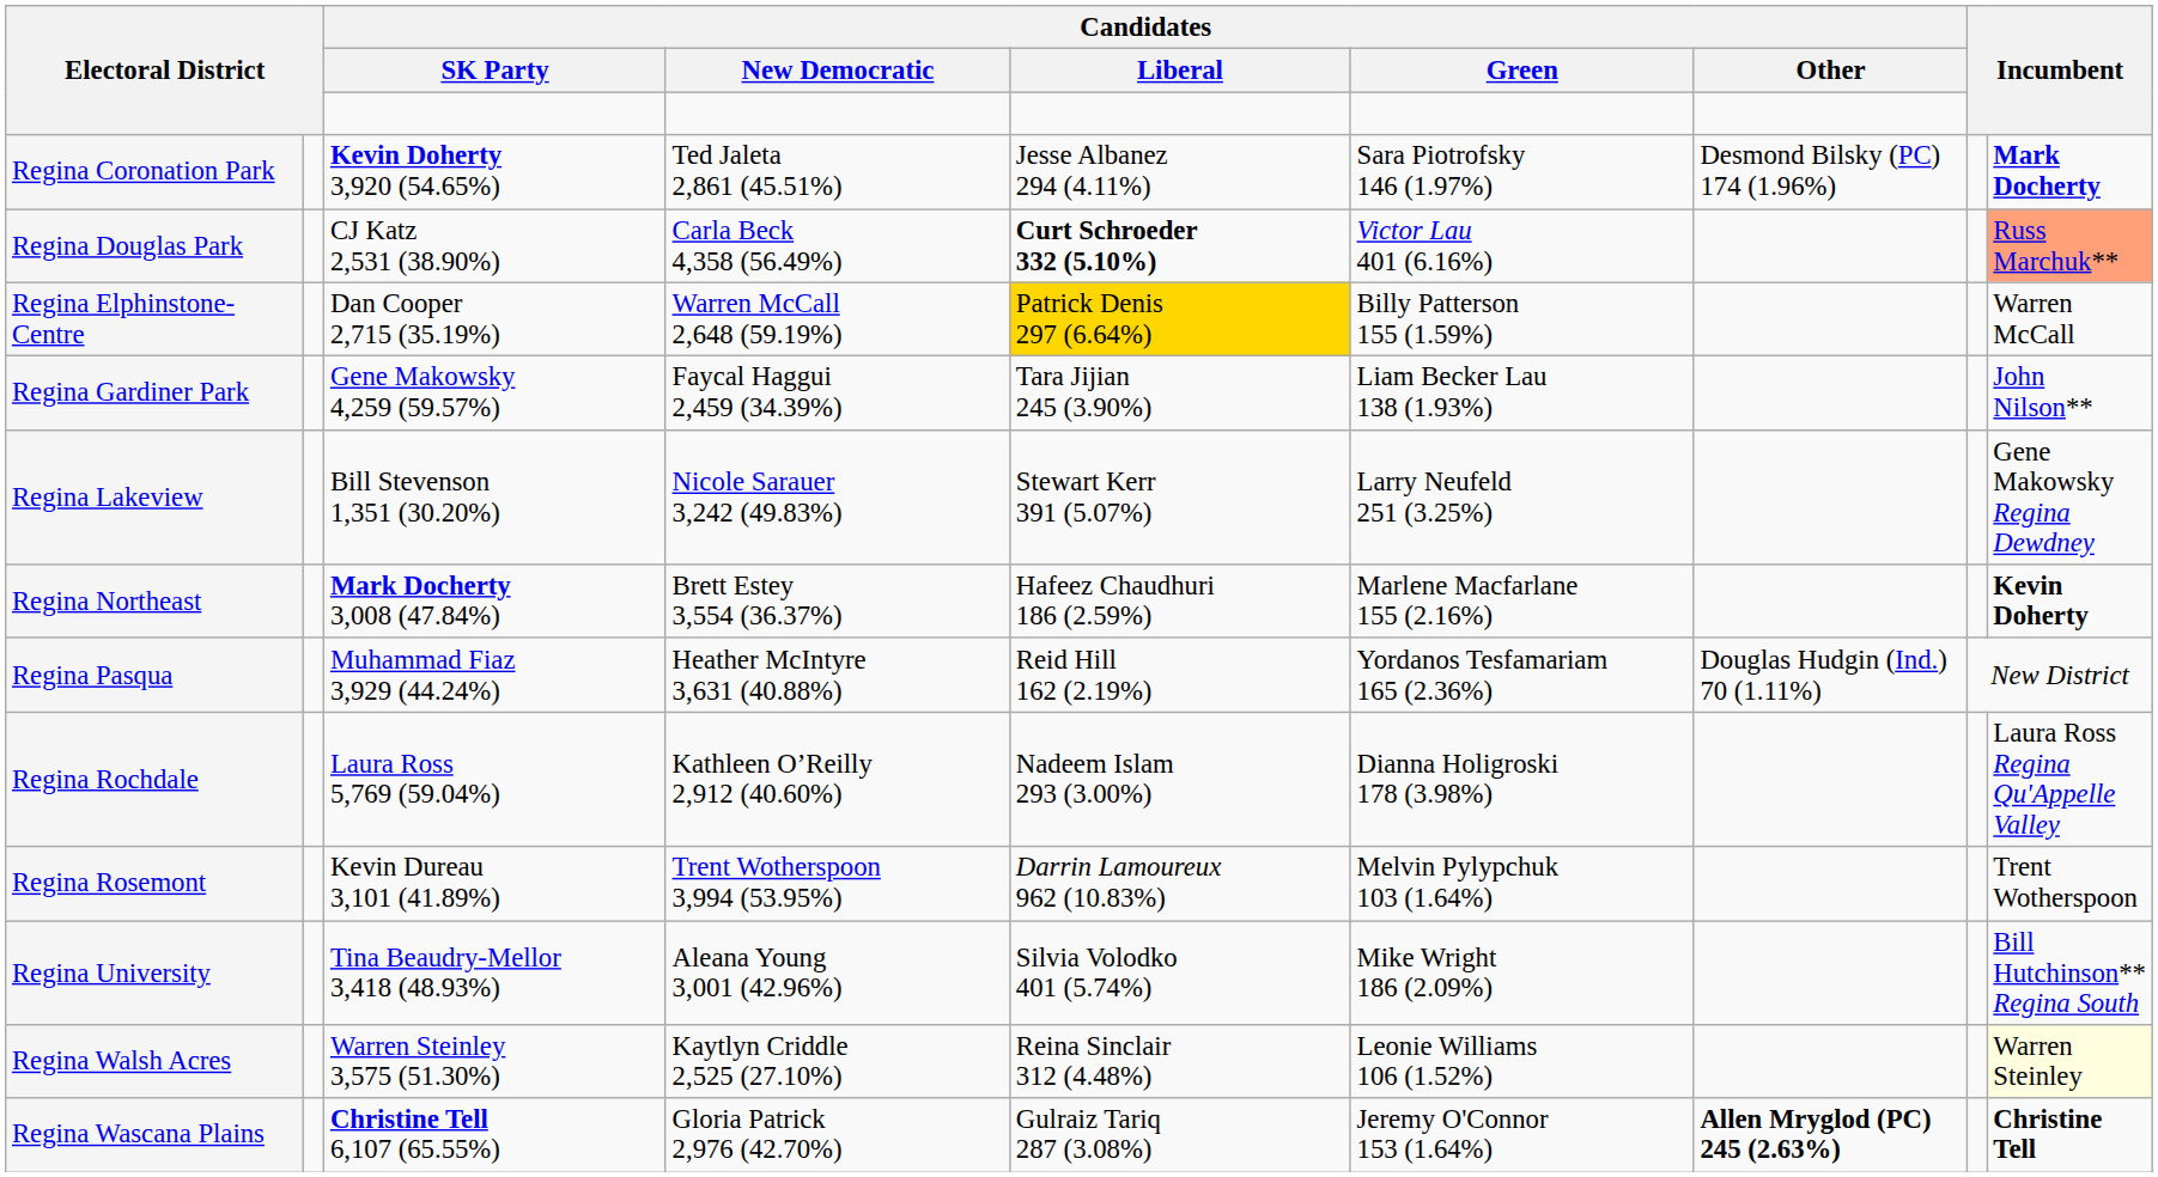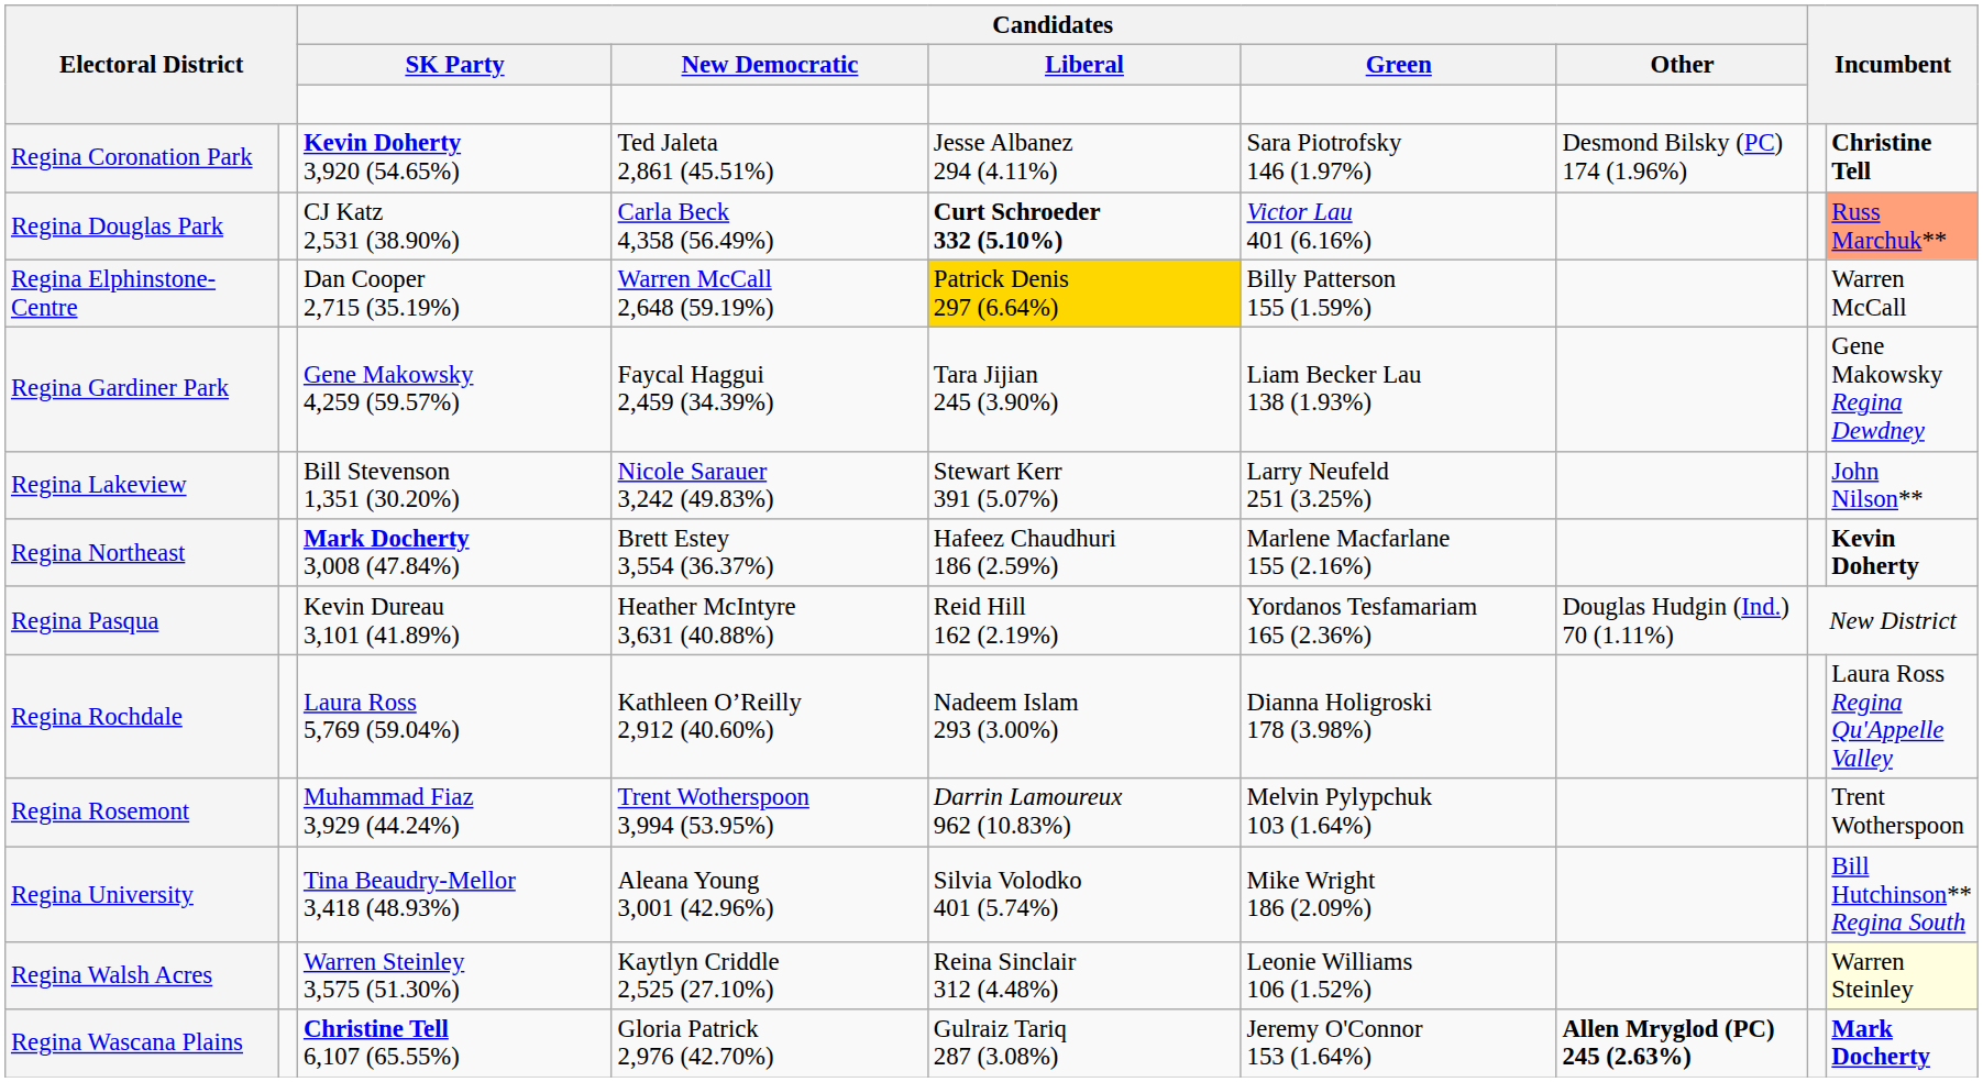Regina Coronation Park | column 9: Mark Docherty -> Christine Tell
Regina Gardiner Park | column 9: John Nilson** -> Gene Makowsky Regina Dewdney
Regina Lakeview | column 9: Gene Makowsky Regina Dewdney -> John Nilson**
Regina Pasqua | Candidates / SK Party: Muhammad Fiaz 3,929 (44.24%) -> Kevin Dureau 3,101 (41.89%)
Regina Rosemont | Candidates / SK Party: Kevin Dureau 3,101 (41.89%) -> Muhammad Fiaz 3,929 (44.24%)
Regina Wascana Plains | column 9: Christine Tell -> Mark Docherty
